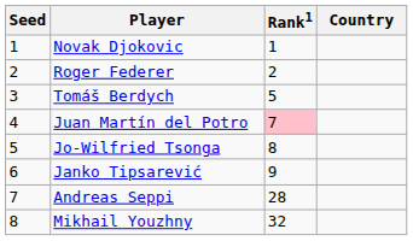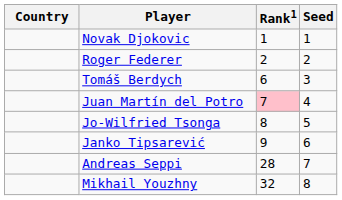columns swapped: Country <-> Seed
Tomáš Berdych | Rank1: 5 -> 6
